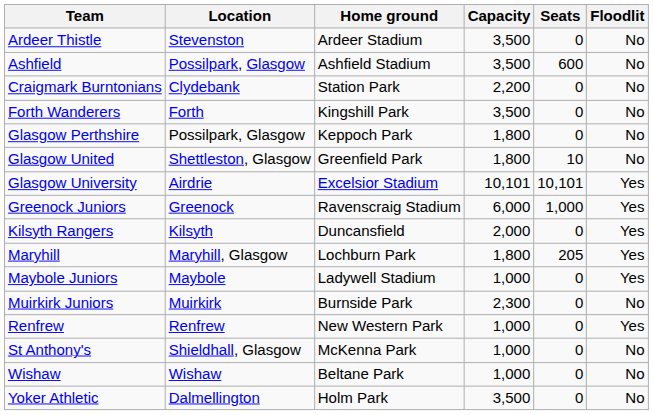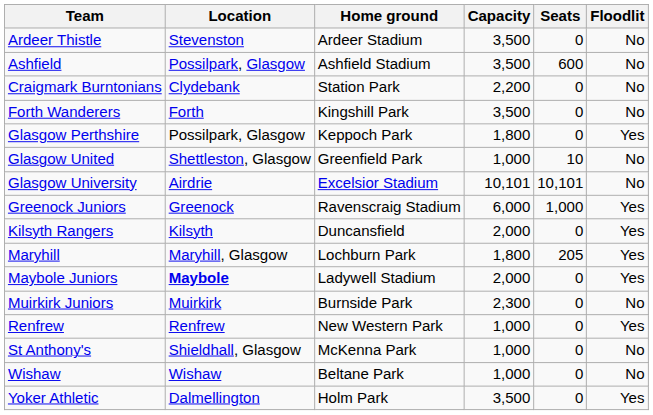Glasgow Perthshire | Floodlit: No -> Yes
Glasgow United | Capacity: 1,800 -> 1,000
Glasgow University | Floodlit: Yes -> No
Maybole Juniors | Location: normal -> bold
Maybole Juniors | Capacity: 1,000 -> 2,000
Yoker Athletic | Floodlit: No -> Yes
